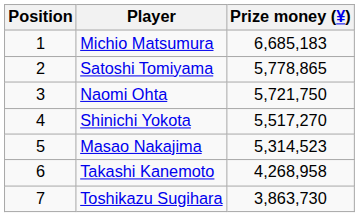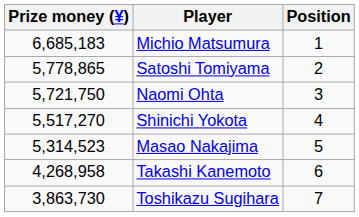columns swapped: Position <-> Prize money (¥)
